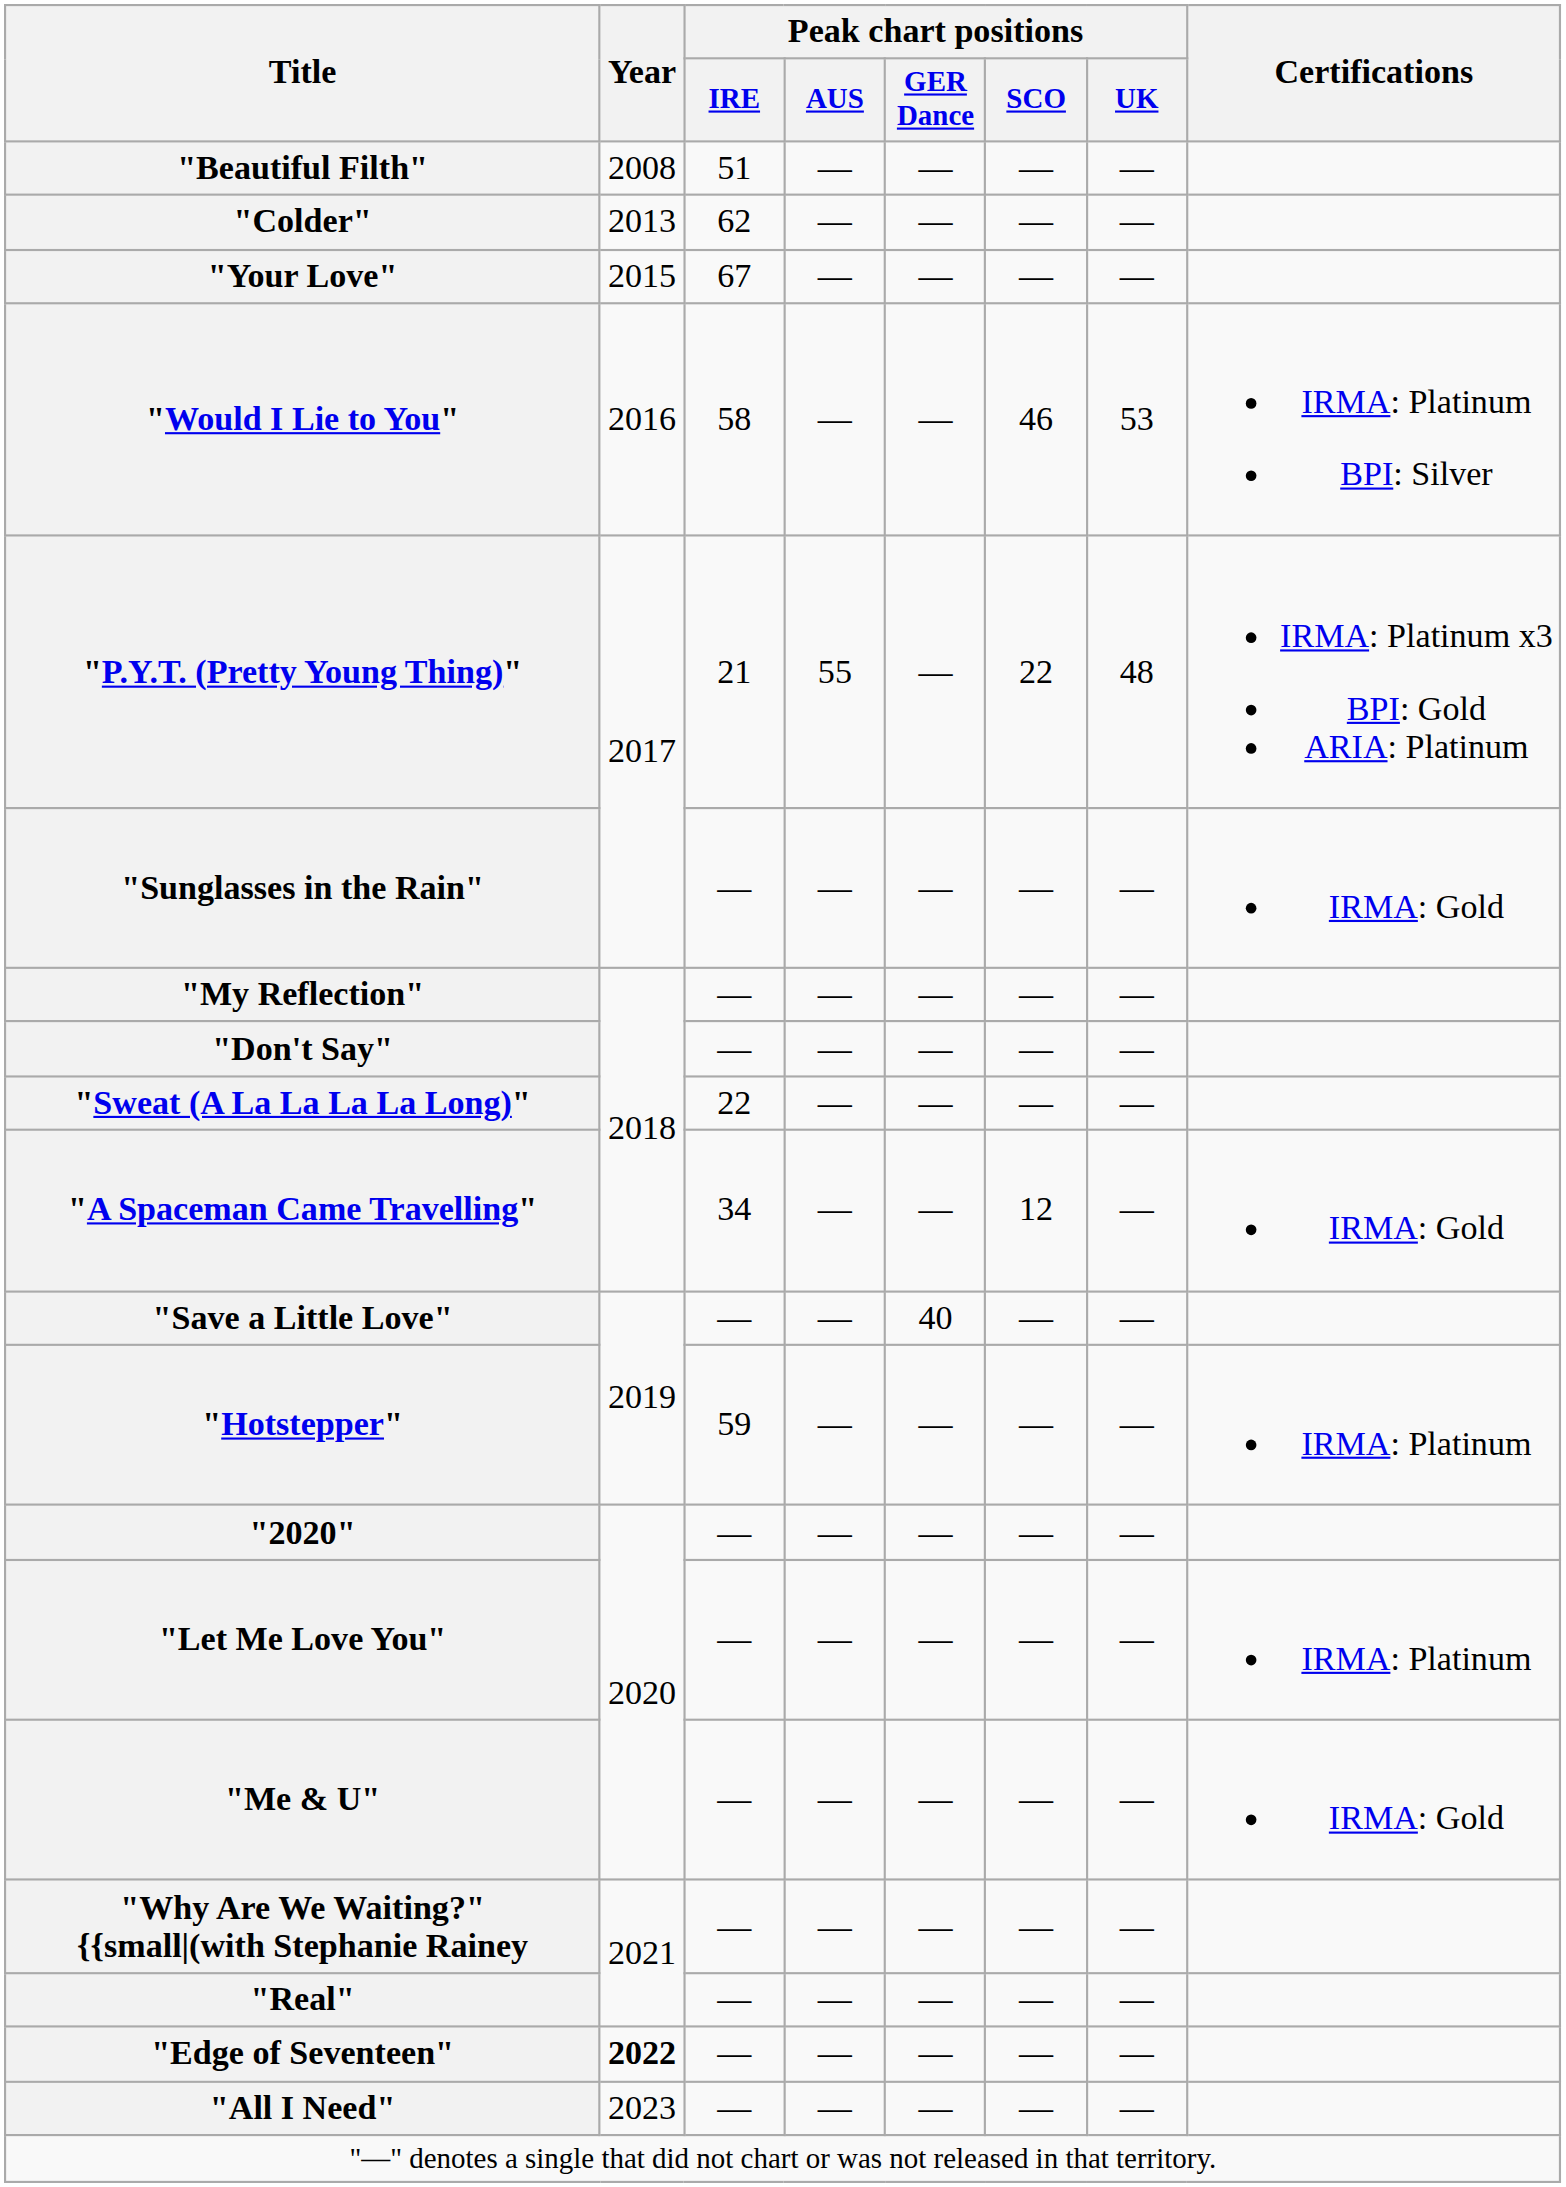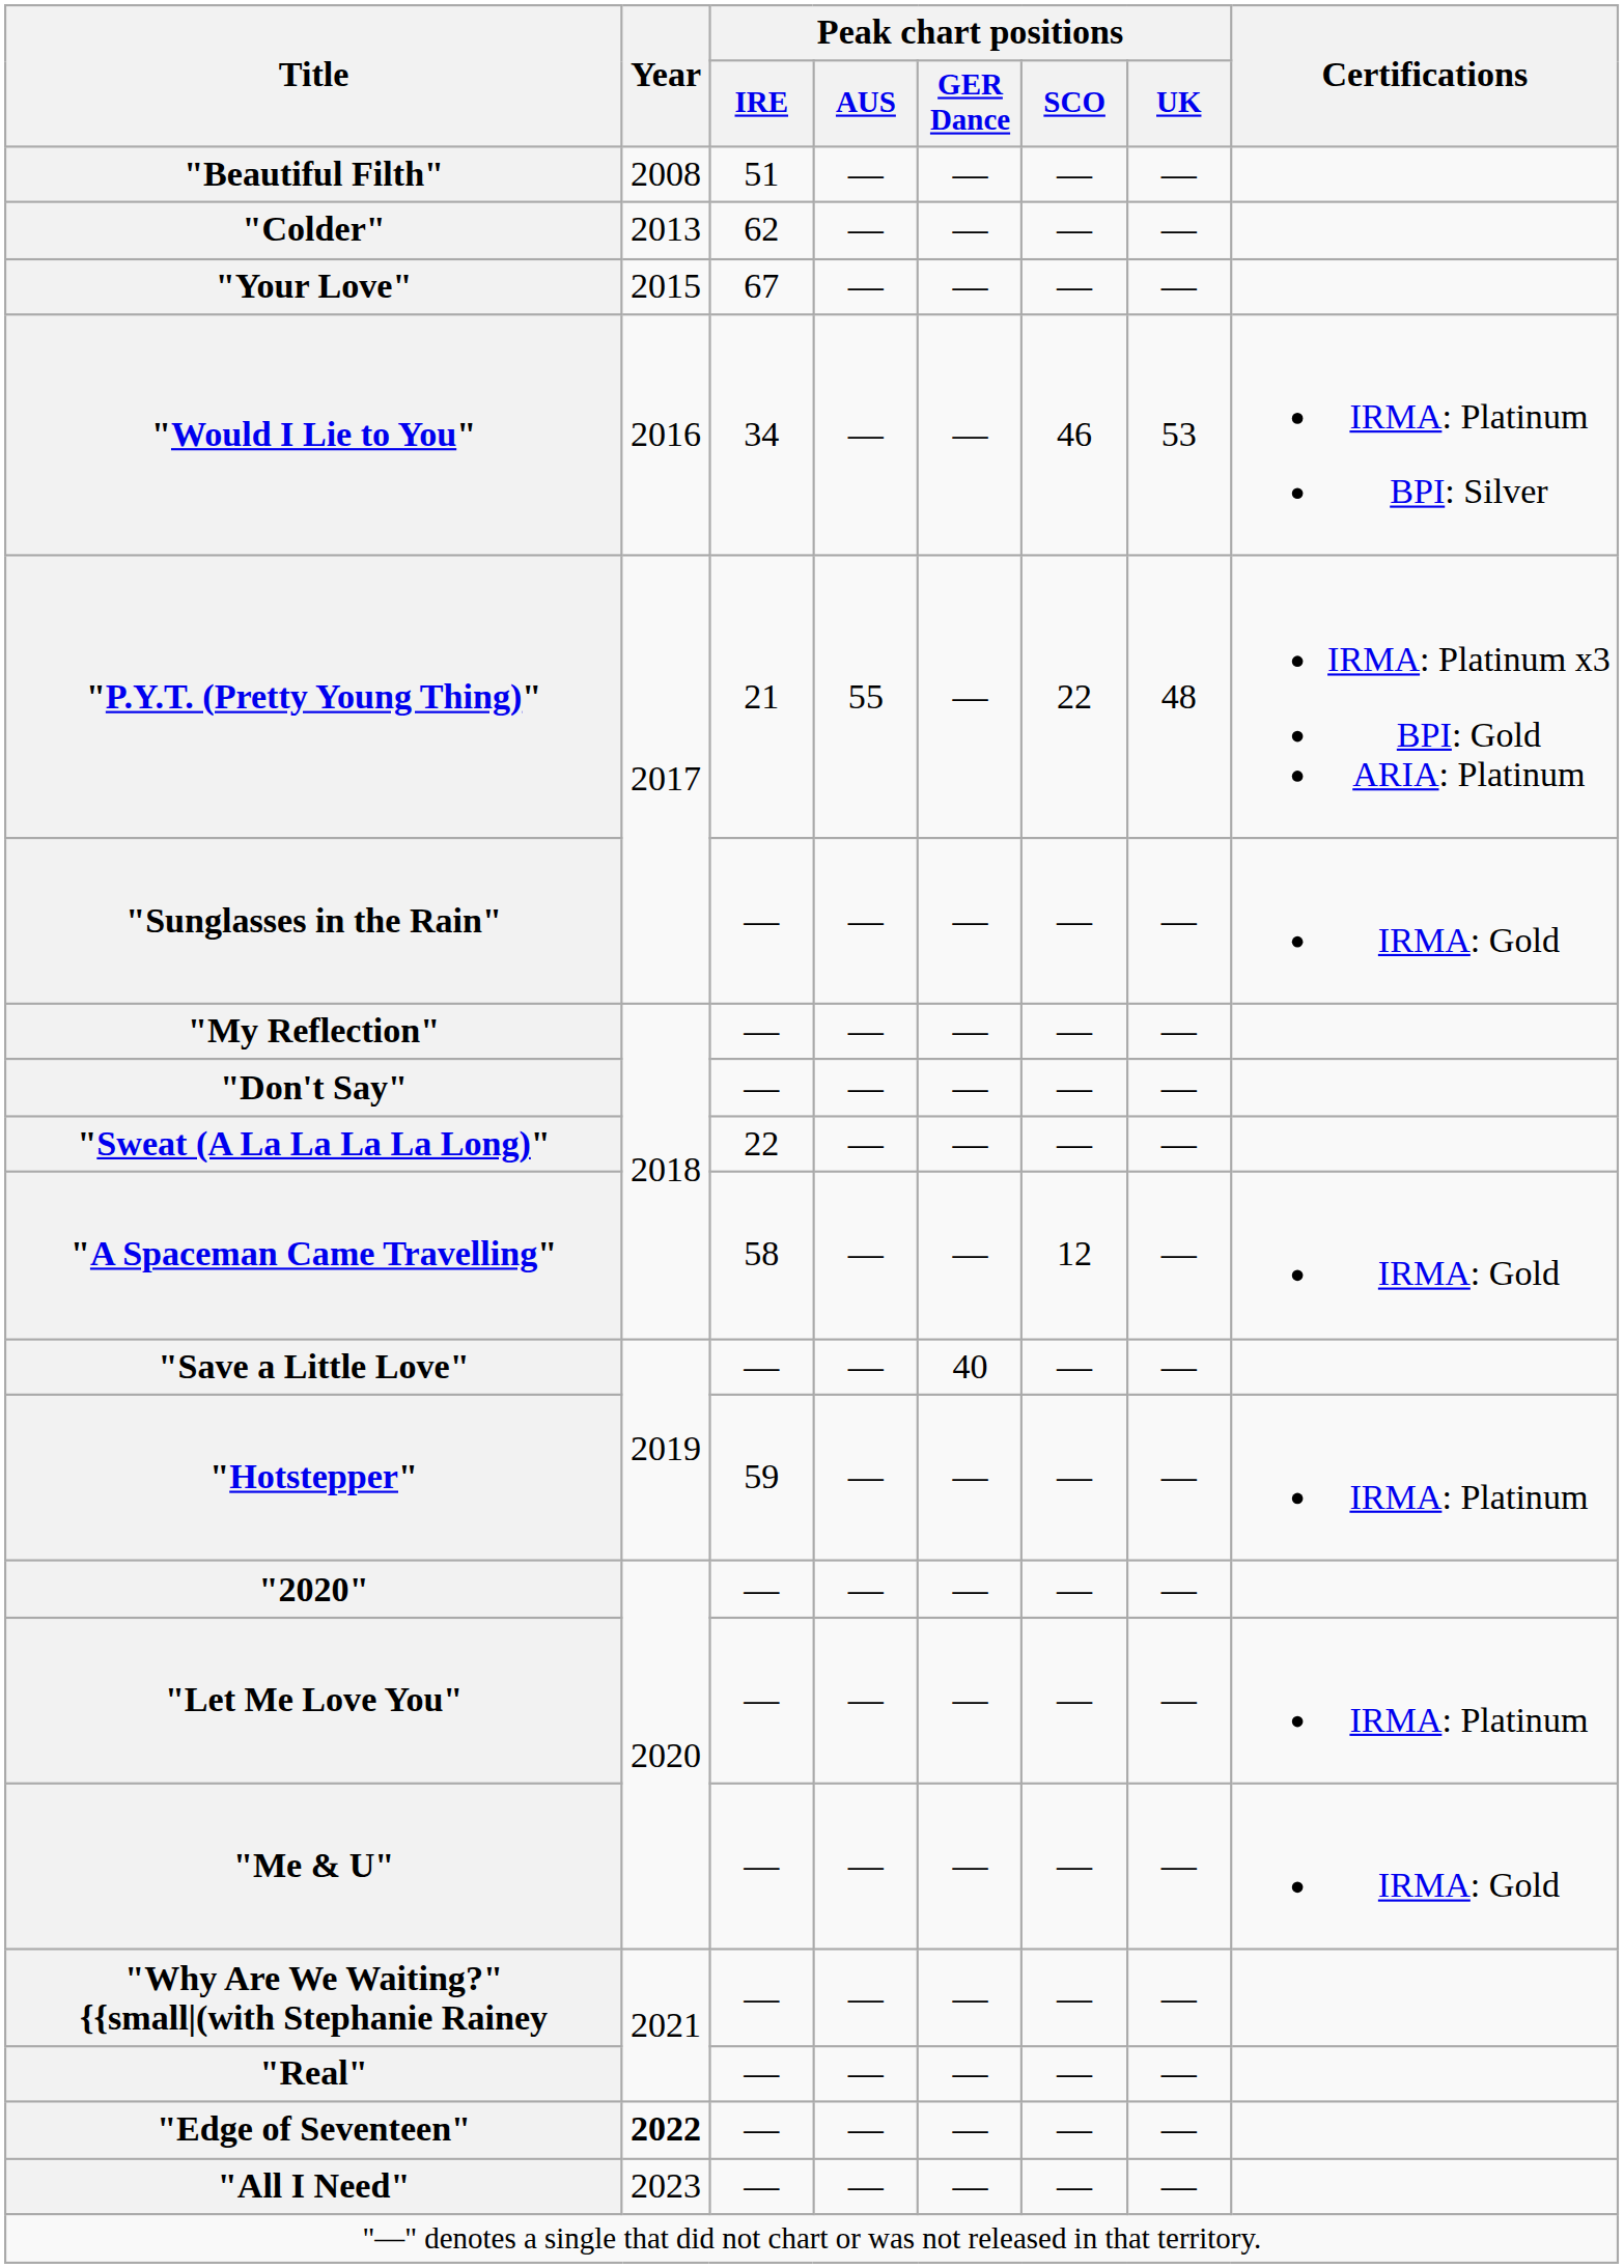"Would I Lie to You" | Peak chart positions / IRE: 58 -> 34
"A Spaceman Came Travelling" | Peak chart positions / IRE: 34 -> 58
